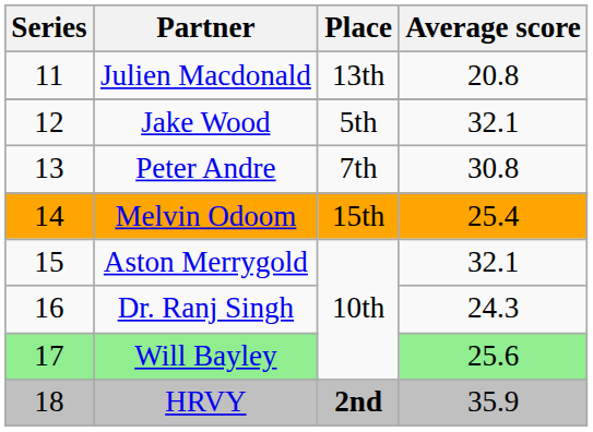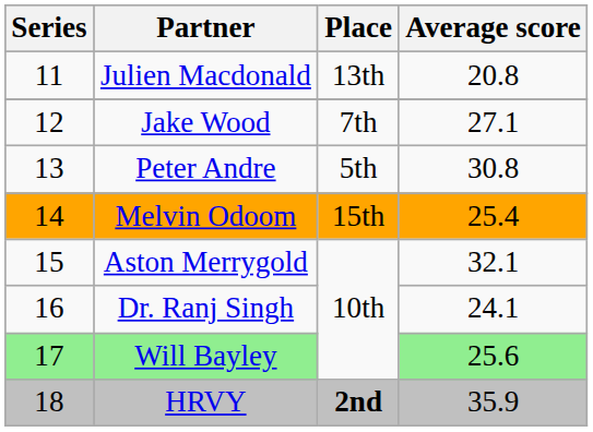Jake Wood | Place: 5th -> 7th
Jake Wood | Average score: 32.1 -> 27.1
Peter Andre | Place: 7th -> 5th
Dr. Ranj Singh | Average score: 24.3 -> 24.1
